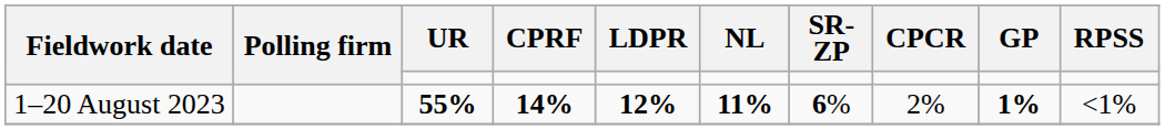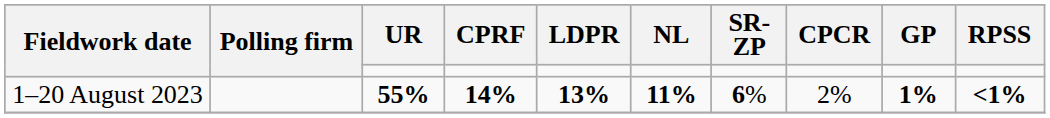1–20 August 2023 | LDPR: 12% -> 13%
1–20 August 2023 | RPSS: normal -> bold
